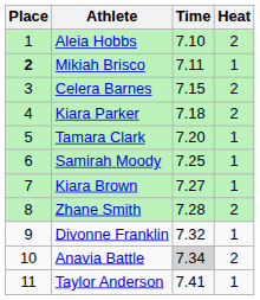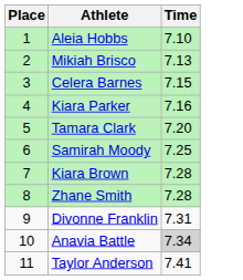- column: Heat | 2 | 1 | 2 | 2 | 1 | 1 | 1 | 2 | 1 | 2 | 1
Mikiah Brisco | Place: bold -> normal
Mikiah Brisco | Time: 7.11 -> 7.13
Kiara Parker | Time: 7.18 -> 7.16
Kiara Brown | Time: 7.27 -> 7.28
Divonne Franklin | Time: 7.32 -> 7.31
